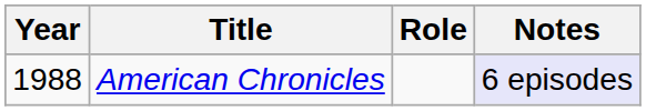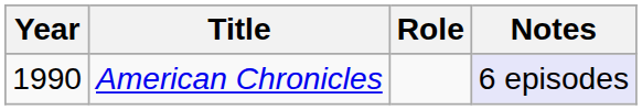American Chronicles | Year: 1988 -> 1990
